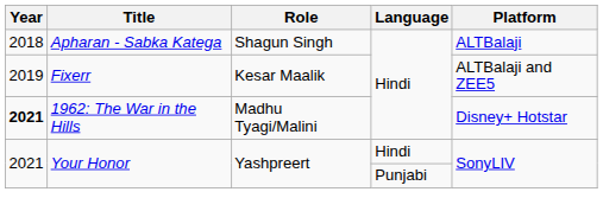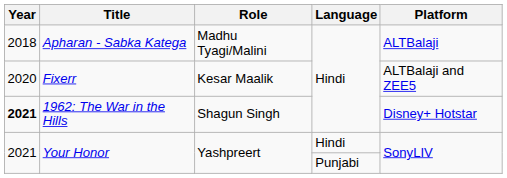Apharan - Sabka Katega | Role: Shagun Singh -> Madhu Tyagi/Malini
Fixerr | Year: 2019 -> 2020
1962: The War in the Hills | Role: Madhu Tyagi/Malini -> Shagun Singh
